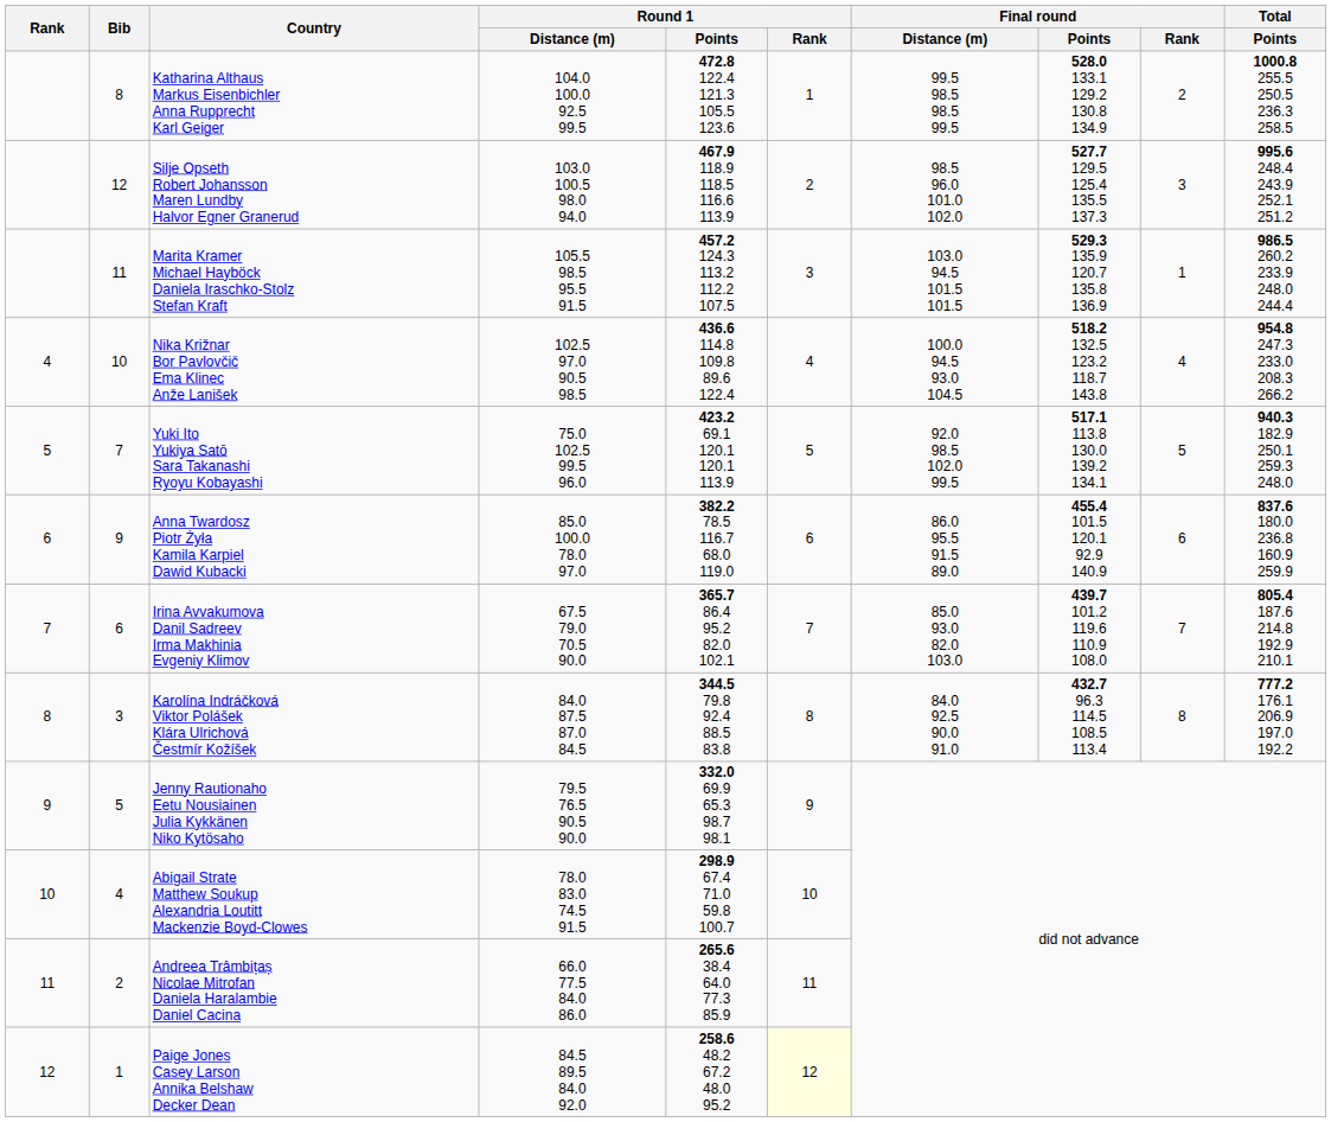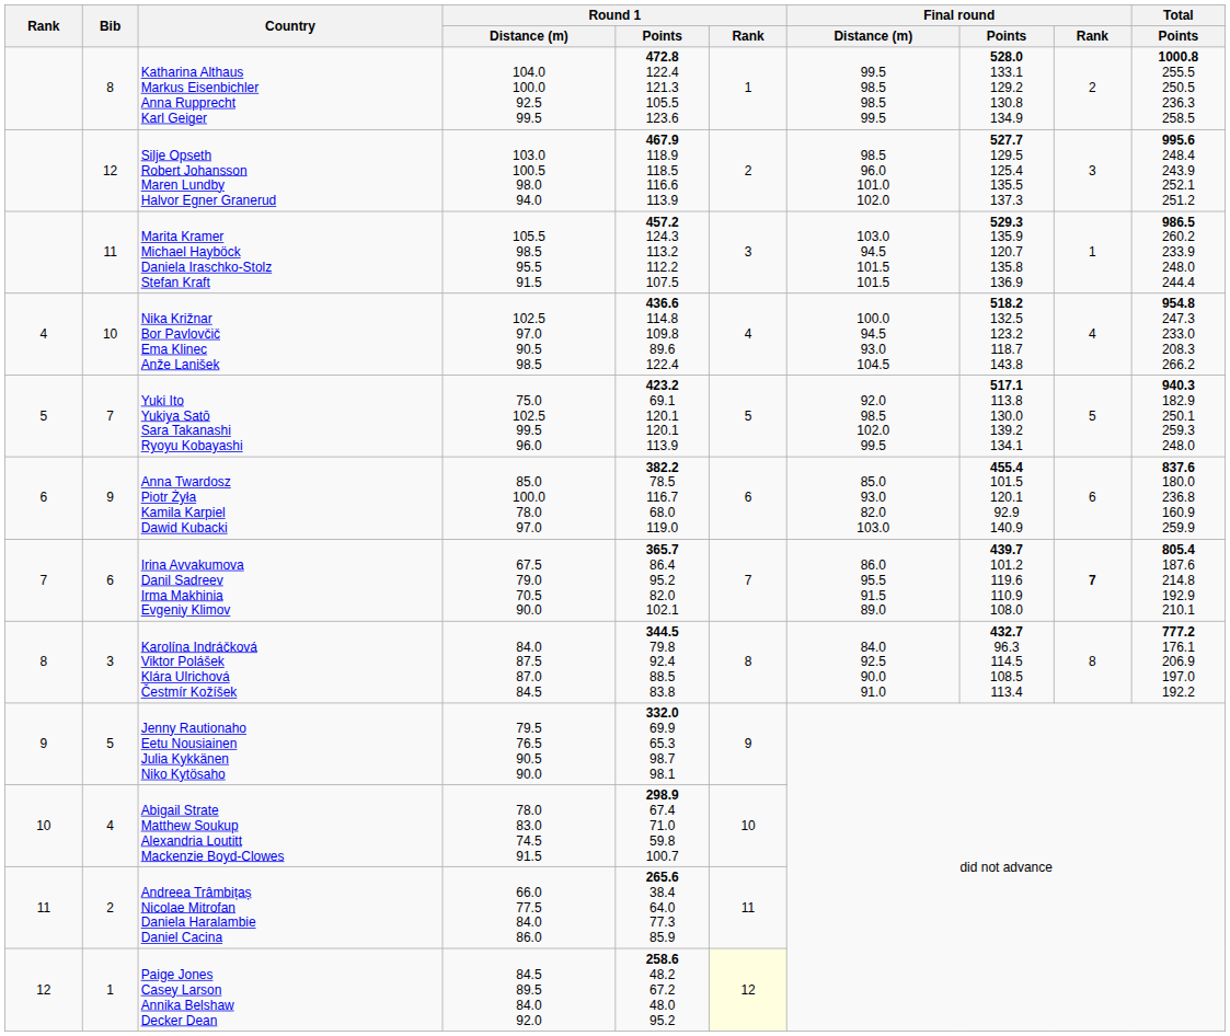Anna Twardosz Piotr Żyła Kamila Karpiel Dawid Kubacki | Final round / Distance (m): 86.0 95.5 91.5 89.0 -> 85.0 93.0 82.0 103.0
Irina Avvakumova Danil Sadreev Irma Makhinia Evgeniy Klimov | Final round / Distance (m): 85.0 93.0 82.0 103.0 -> 86.0 95.5 91.5 89.0
Irina Avvakumova Danil Sadreev Irma Makhinia Evgeniy Klimov | Final round / Rank: normal -> bold
